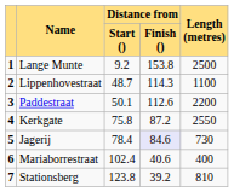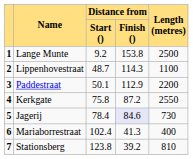Paddestraat | Distance from / Finish (): 112.6 -> 112.9
Mariaborrestraat | Distance from / Finish (): 40.6 -> 41.3
